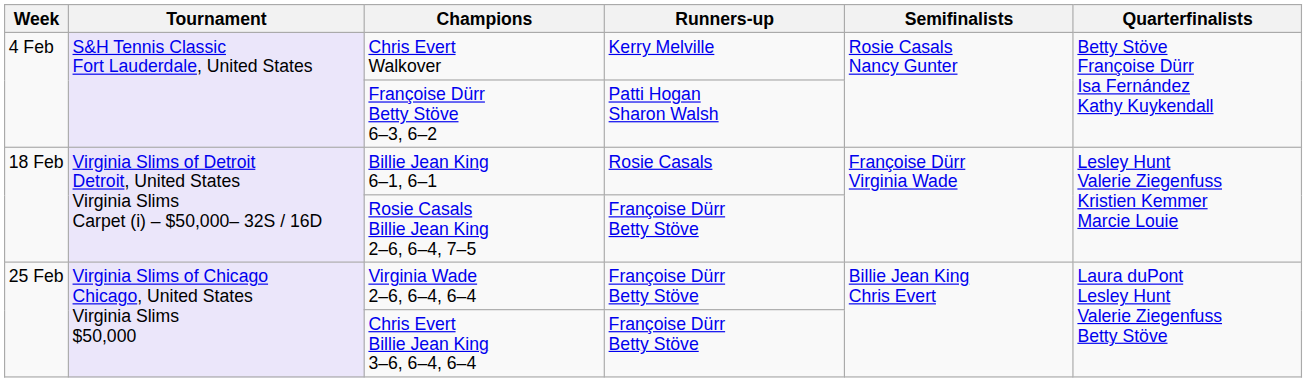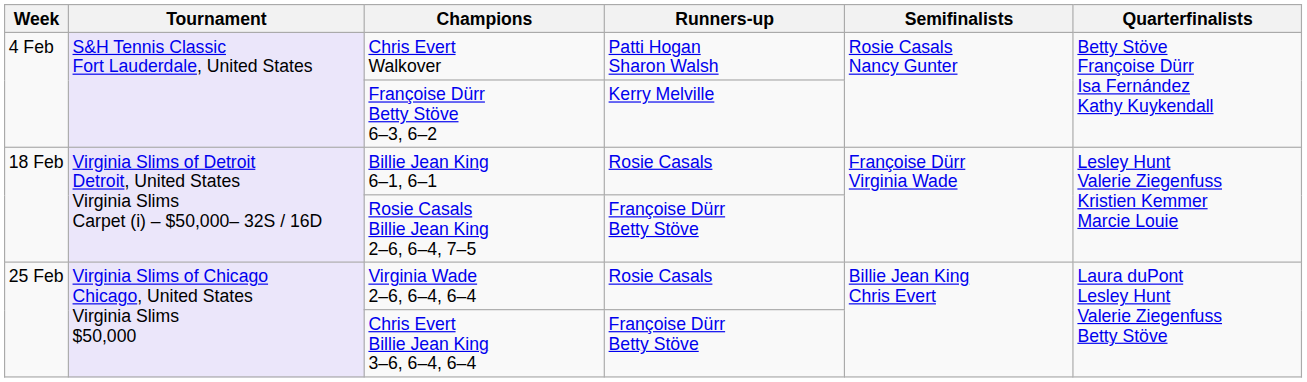Chris Evert Walkover | Runners-up: Kerry Melville -> Patti Hogan Sharon Walsh
Françoise Dürr Betty Stöve 6–3, 6–2 | Runners-up: Patti Hogan Sharon Walsh -> Kerry Melville
Virginia Wade 2–6, 6–4, 6–4 | Runners-up: Françoise Dürr Betty Stöve -> Rosie Casals
